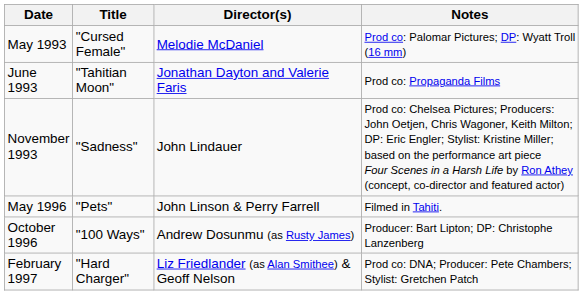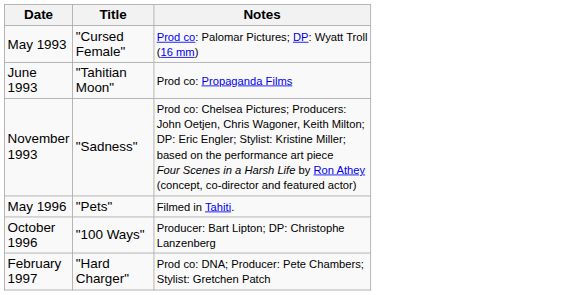- column: Director(s) | Melodie McDaniel | Jonathan Dayton and Valerie Faris | John Lindauer | John Linson & Perry Farrell | Andrew Dosunmu (as Rusty James) | Liz Friedlander (as Alan Smithee) & Geoff Nelson
